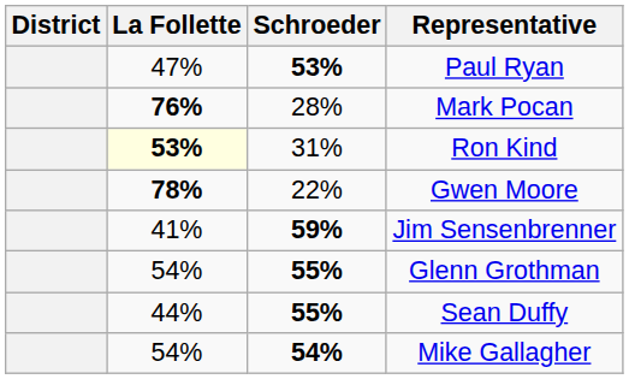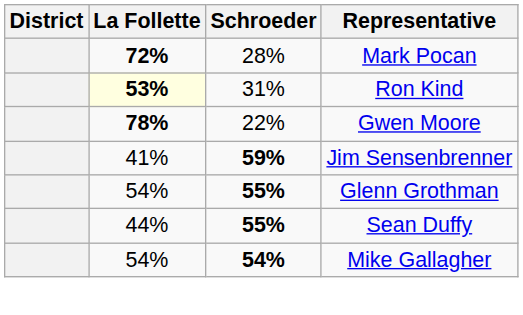- row: 47% | 53% | Paul Ryan
Mark Pocan | La Follette: 76% -> 72%
